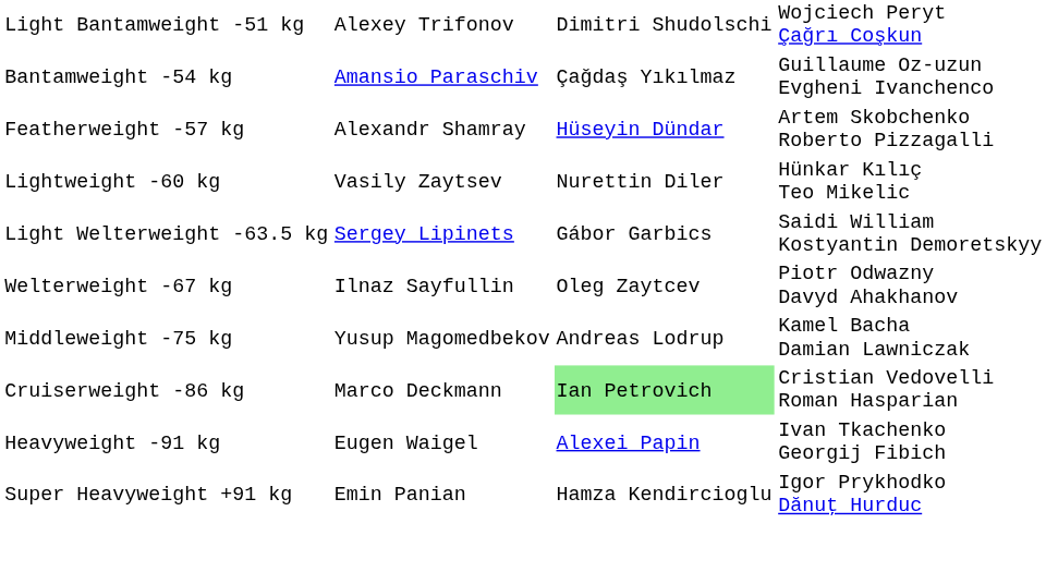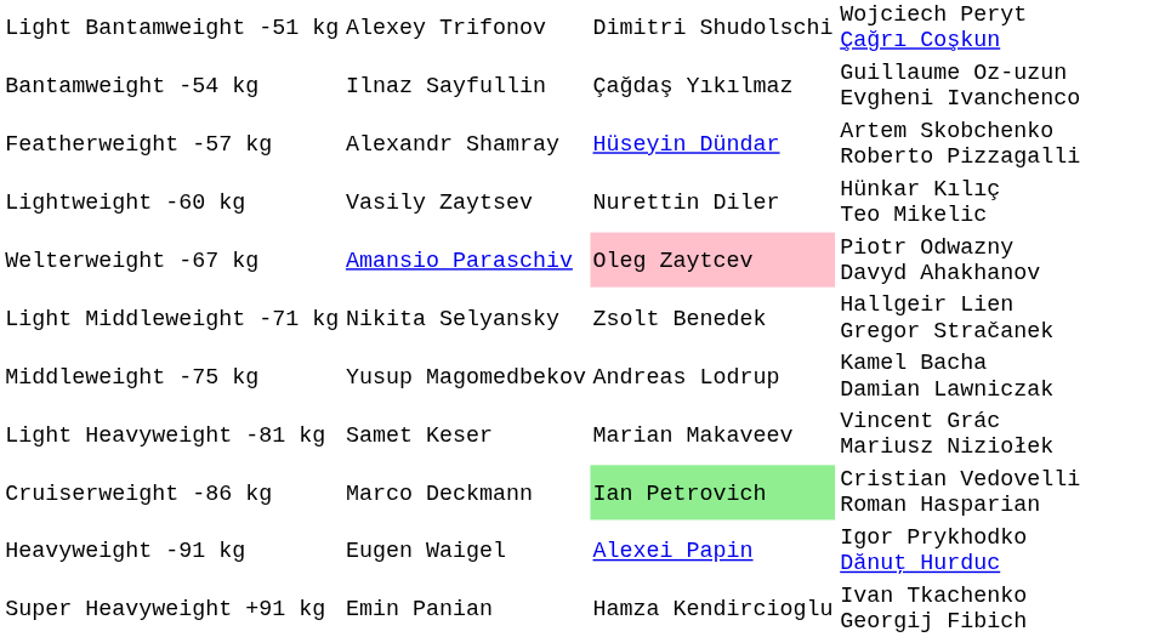Bantamweight -54 kg | column 2: Amansio Paraschiv -> Ilnaz Sayfullin
- row: Light Welterweight -63.5 kg | Sergey Lipinets | Gábor Garbics | Saidi William Kostyantin Demoretskyy
Welterweight -67 kg | column 2: Ilnaz Sayfullin -> Amansio Paraschiv
Welterweight -67 kg | column 3: no background -> pink background
+ row: Light Middleweight -71 kg | Nikita Selyansky | Zsolt Benedek | Hallgeir Lien Gregor Stračanek
+ row: Light Heavyweight -81 kg | Samet Keser | Marian Makaveev | Vincent Grác Mariusz Niziołek
Heavyweight -91 kg | column 4: Ivan Tkachenko Georgij Fibich -> Igor Prykhodko Dănuţ Hurduc
Super Heavyweight +91 kg | column 4: Igor Prykhodko Dănuţ Hurduc -> Ivan Tkachenko Georgij Fibich
